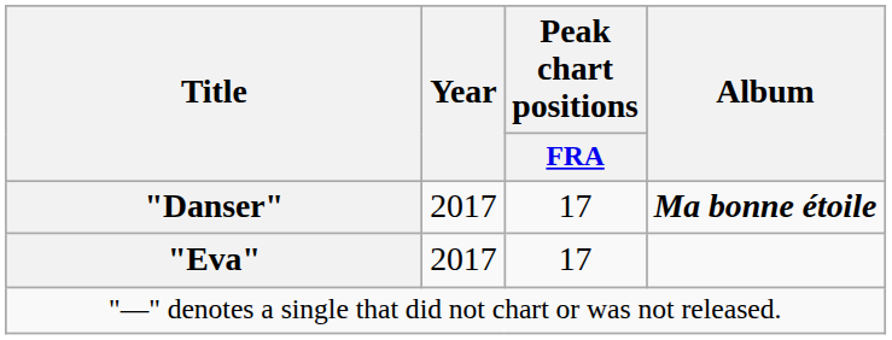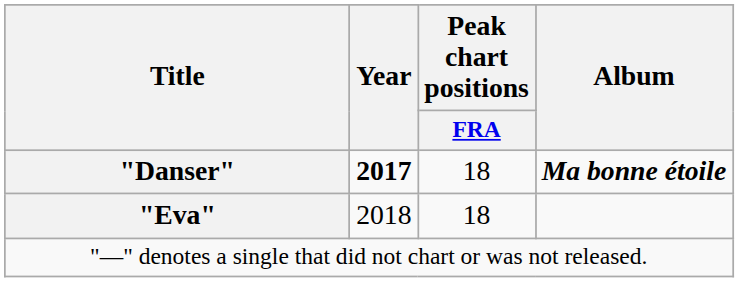"Danser" | Year: normal -> bold
"Danser" | Peak chart positions / FRA: 17 -> 18
"Eva" | Year: 2017 -> 2018
"Eva" | Peak chart positions / FRA: 17 -> 18
